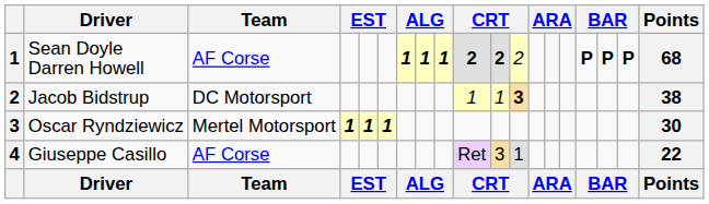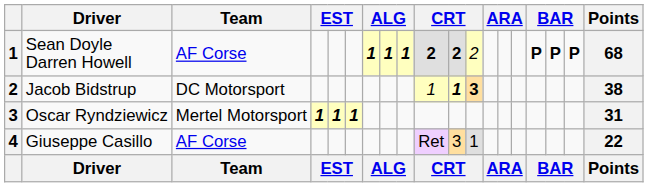Jacob Bidstrup | column 11: normal -> bold
Oscar Ryndziewicz | Points: 30 -> 31
